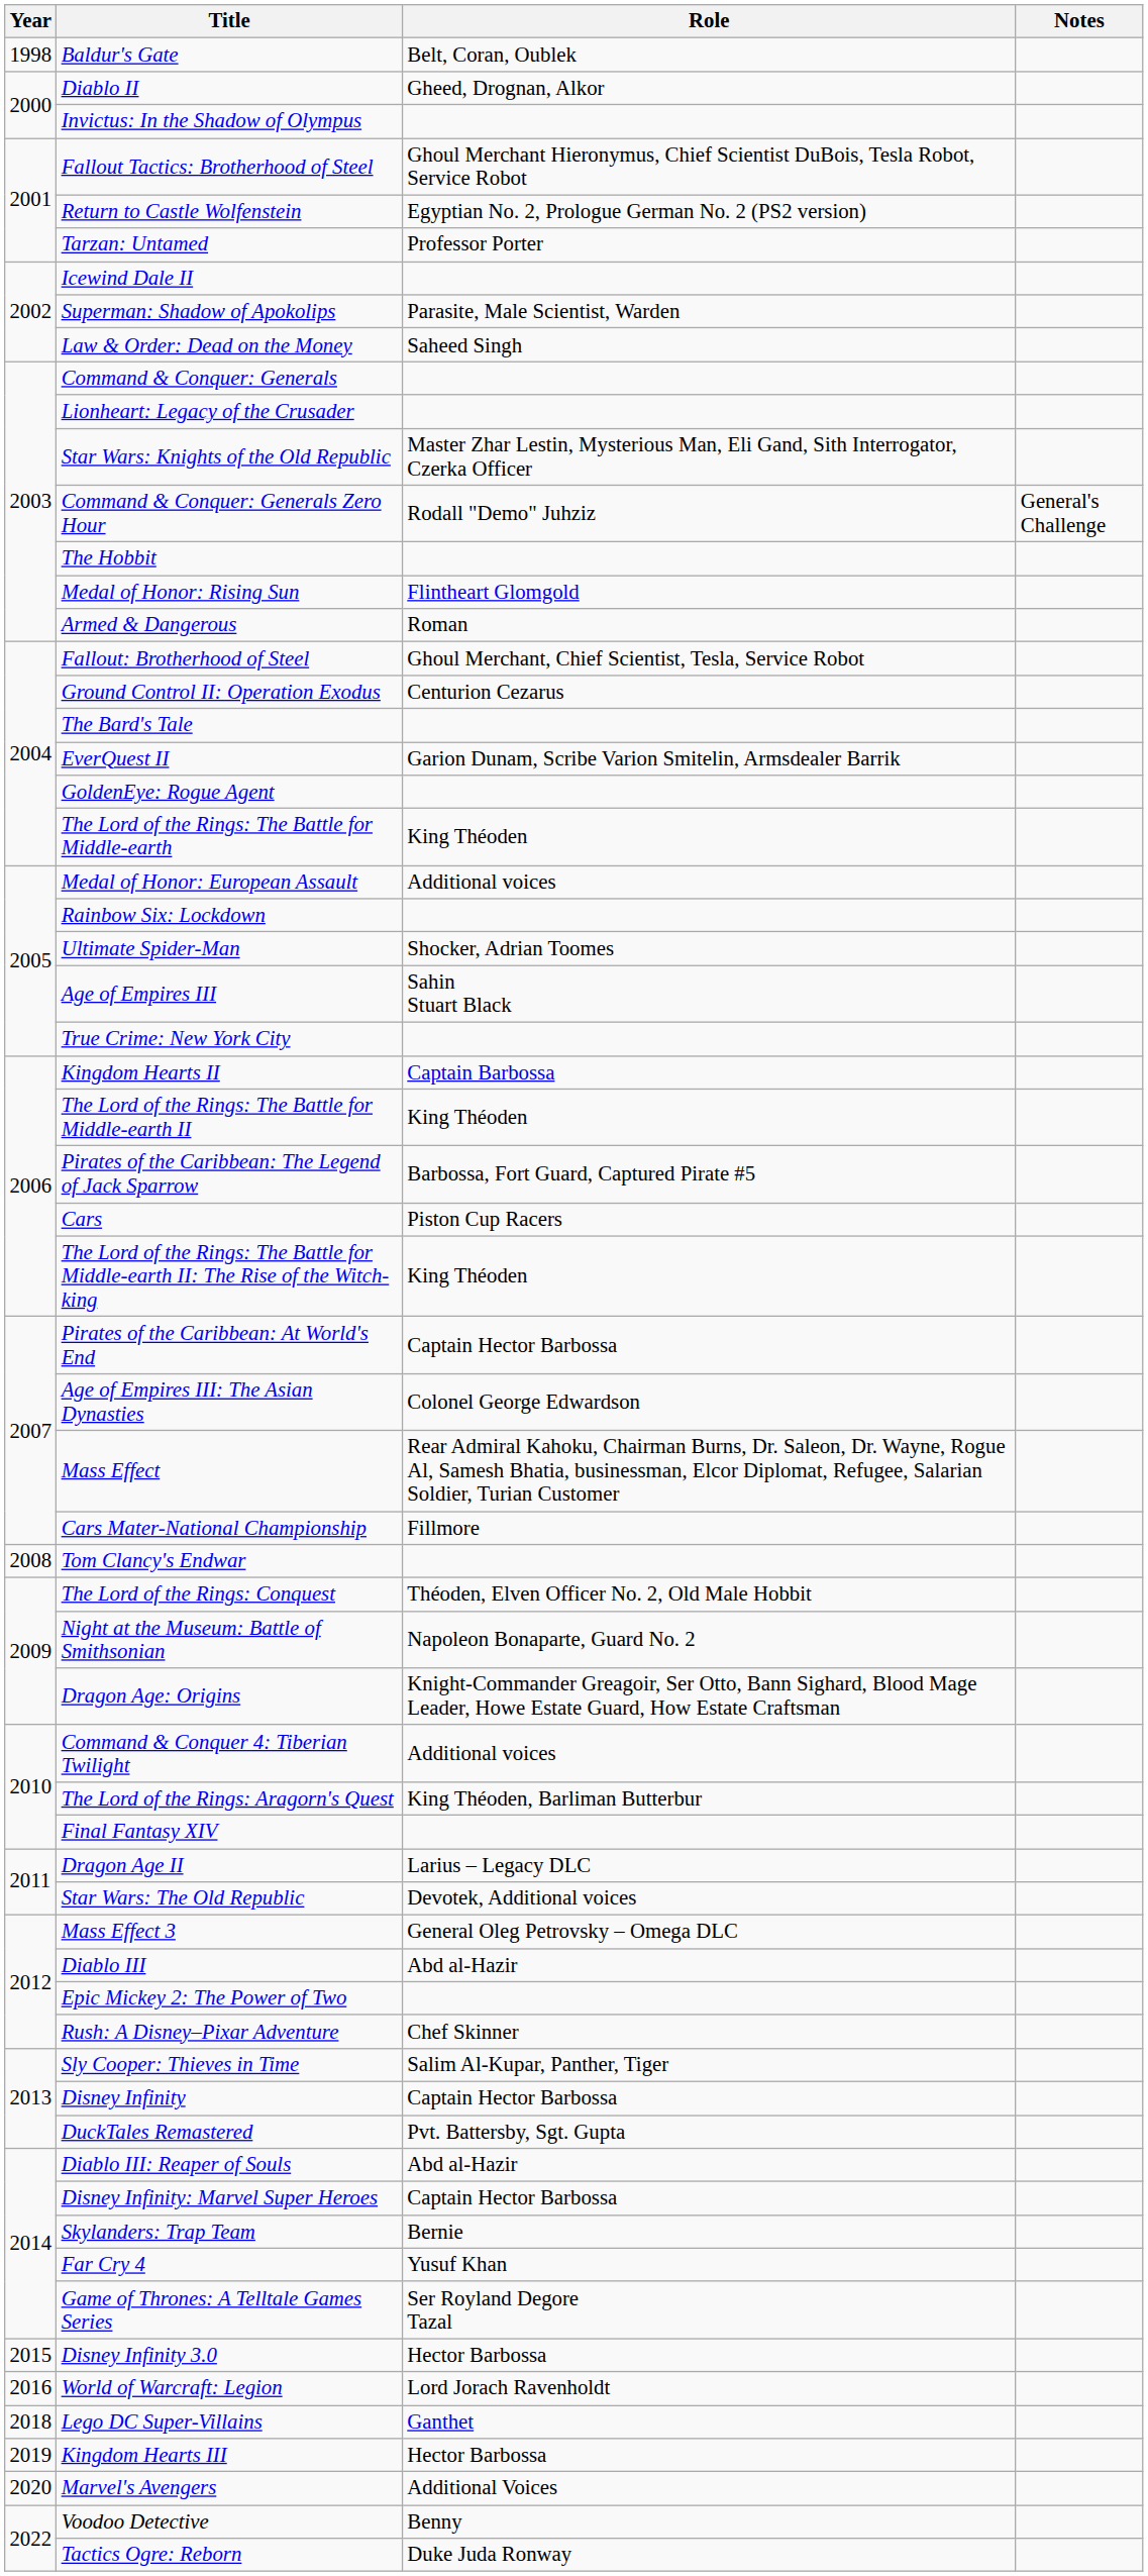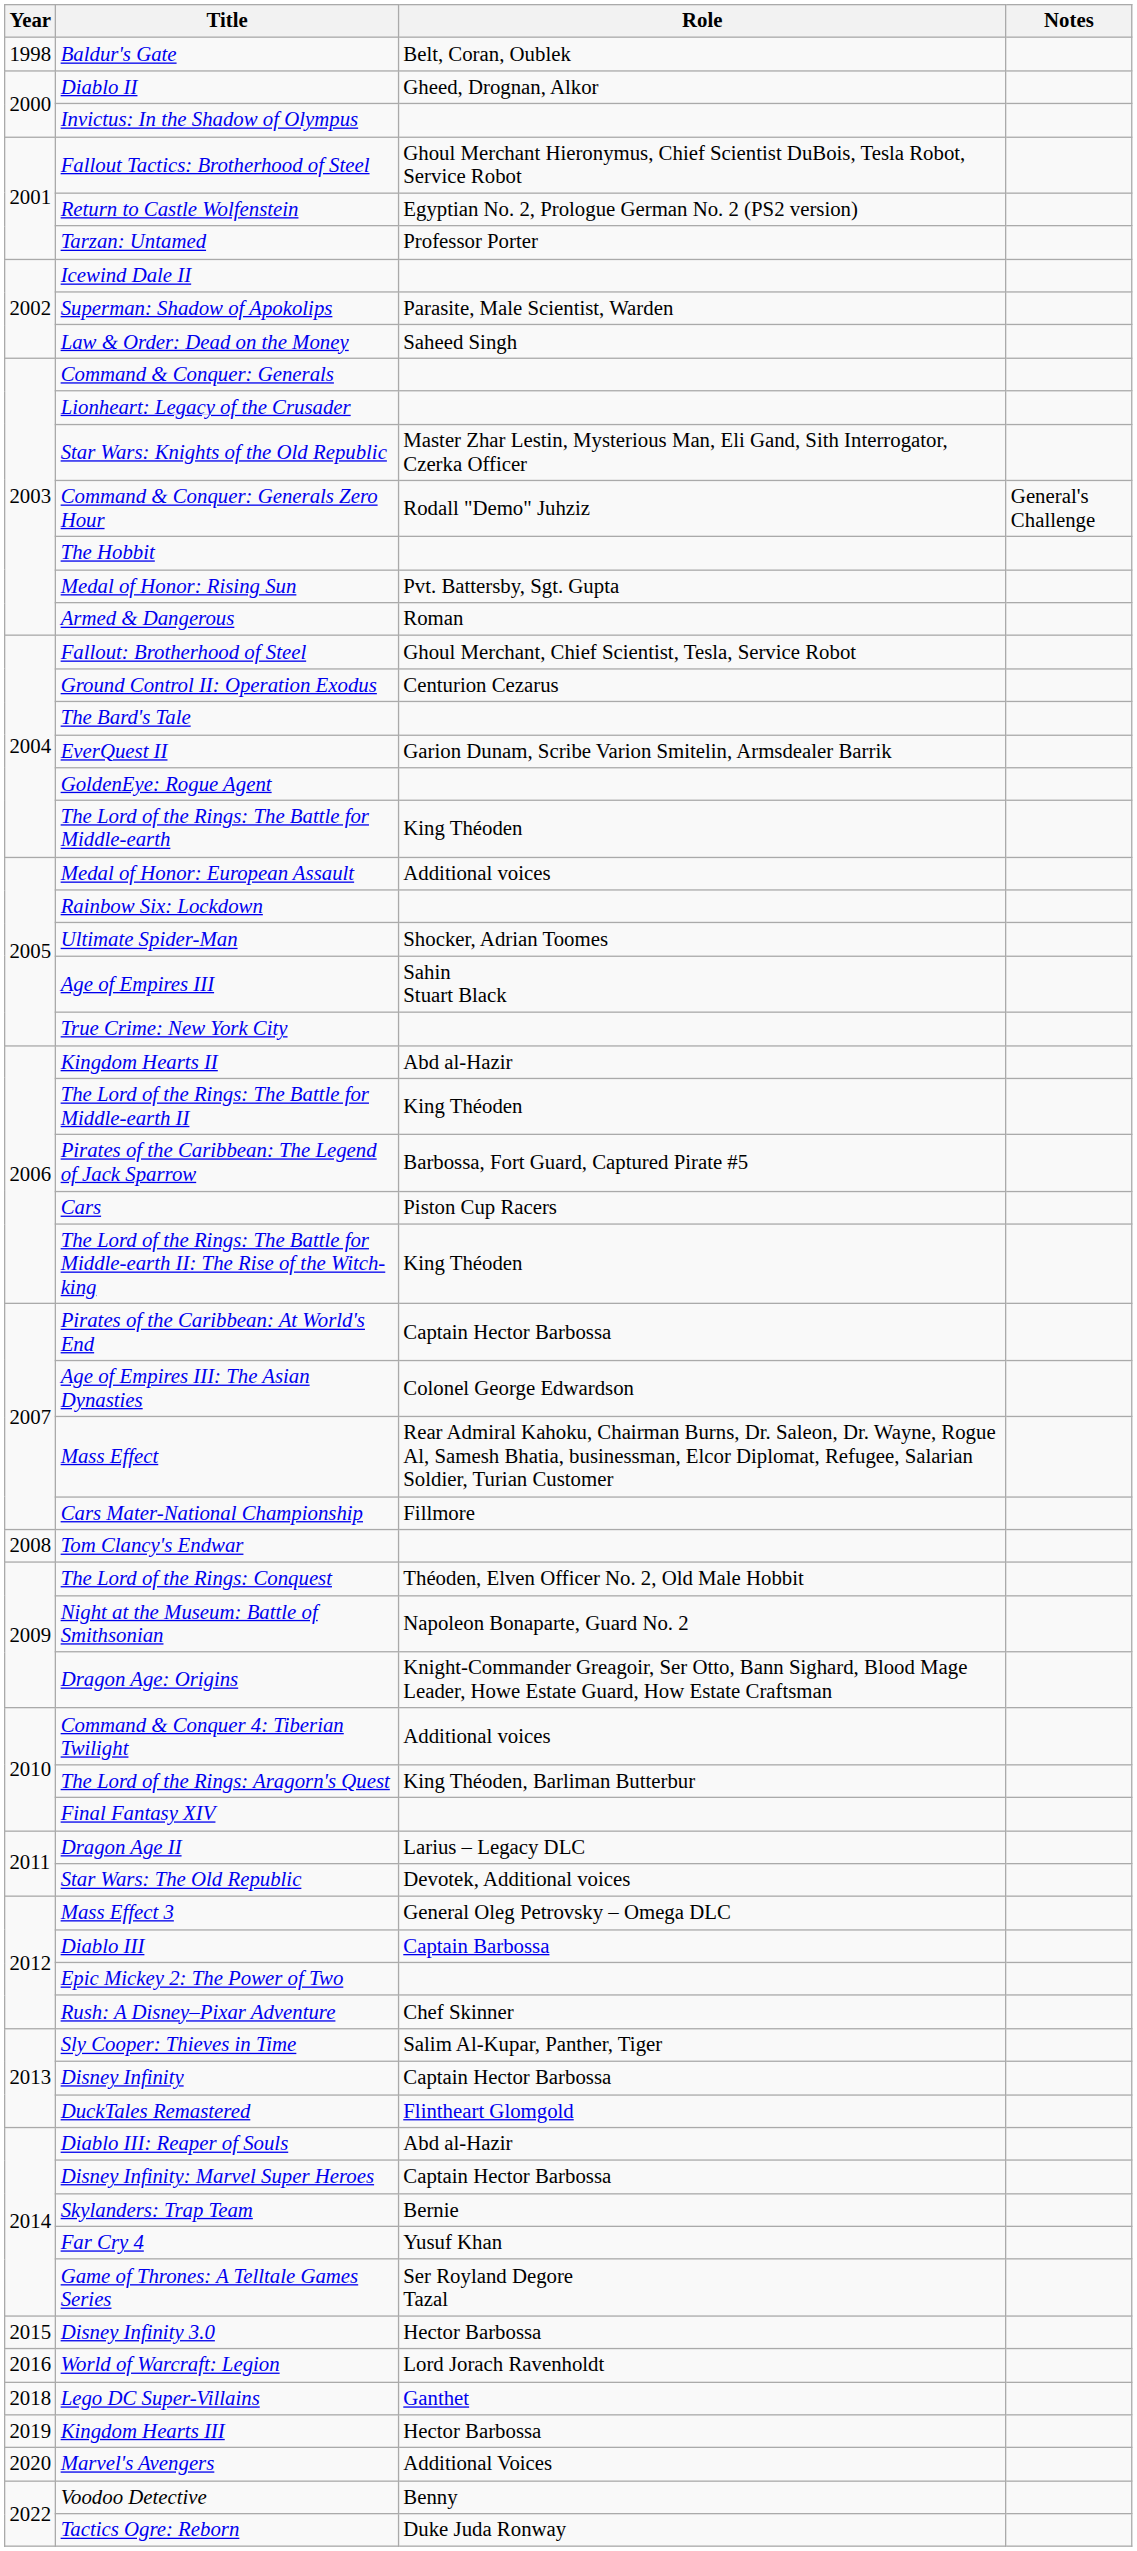Medal of Honor: Rising Sun | Role: Flintheart Glomgold -> Pvt. Battersby, Sgt. Gupta
Kingdom Hearts II | Role: Captain Barbossa -> Abd al-Hazir
Diablo III | Role: Abd al-Hazir -> Captain Barbossa
DuckTales Remastered | Role: Pvt. Battersby, Sgt. Gupta -> Flintheart Glomgold
